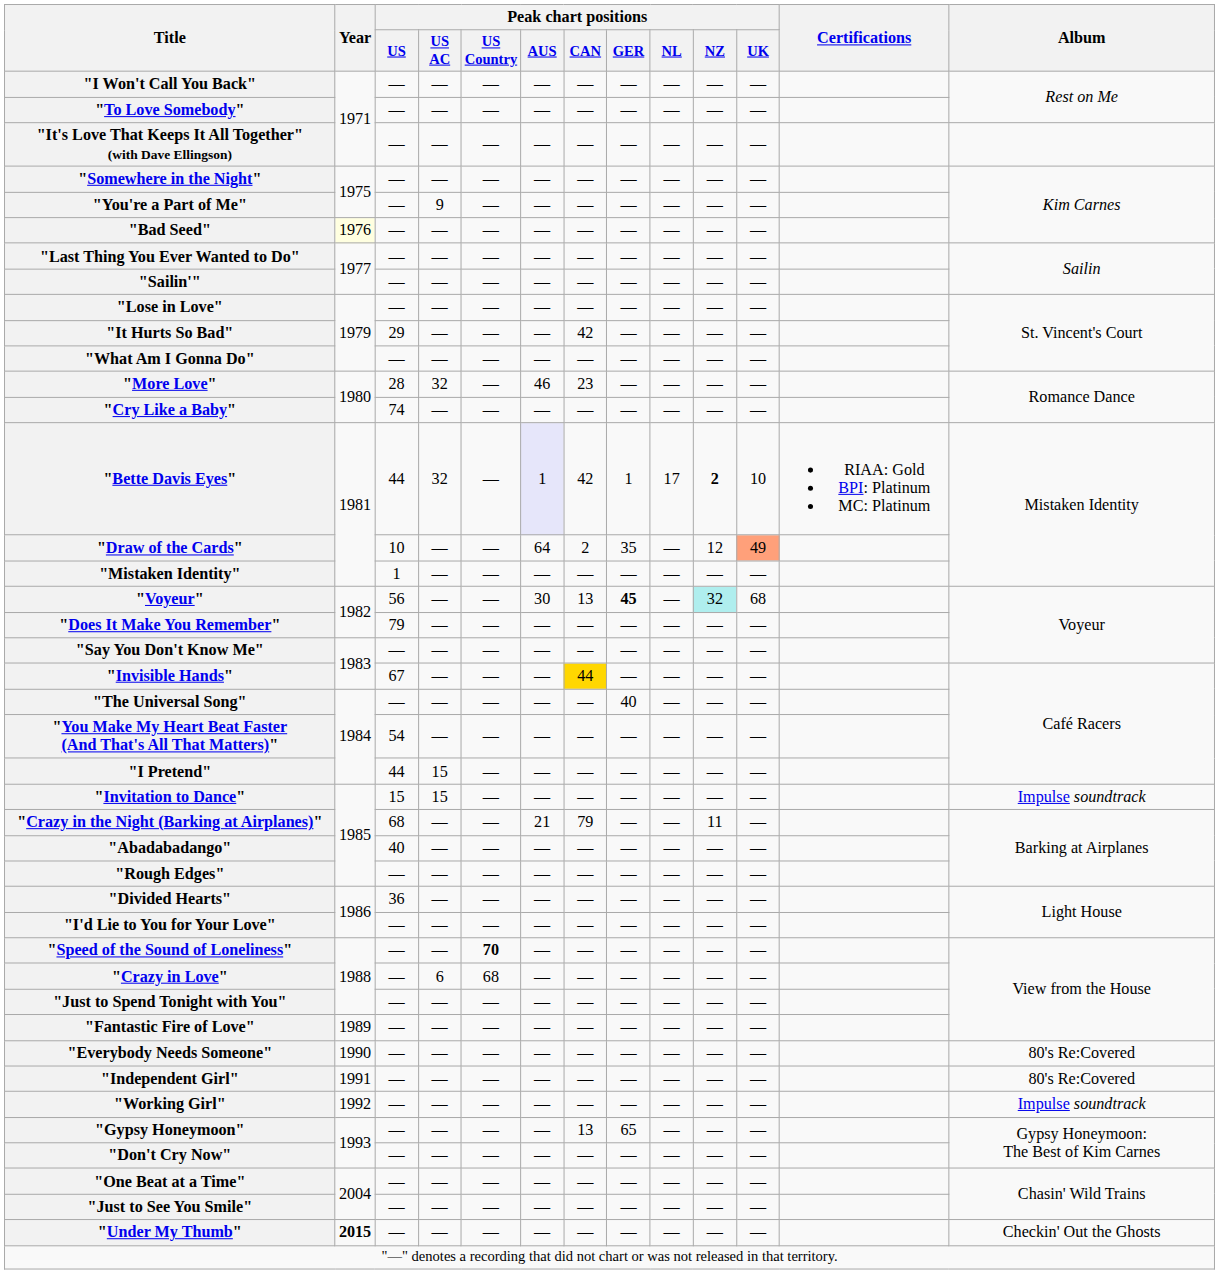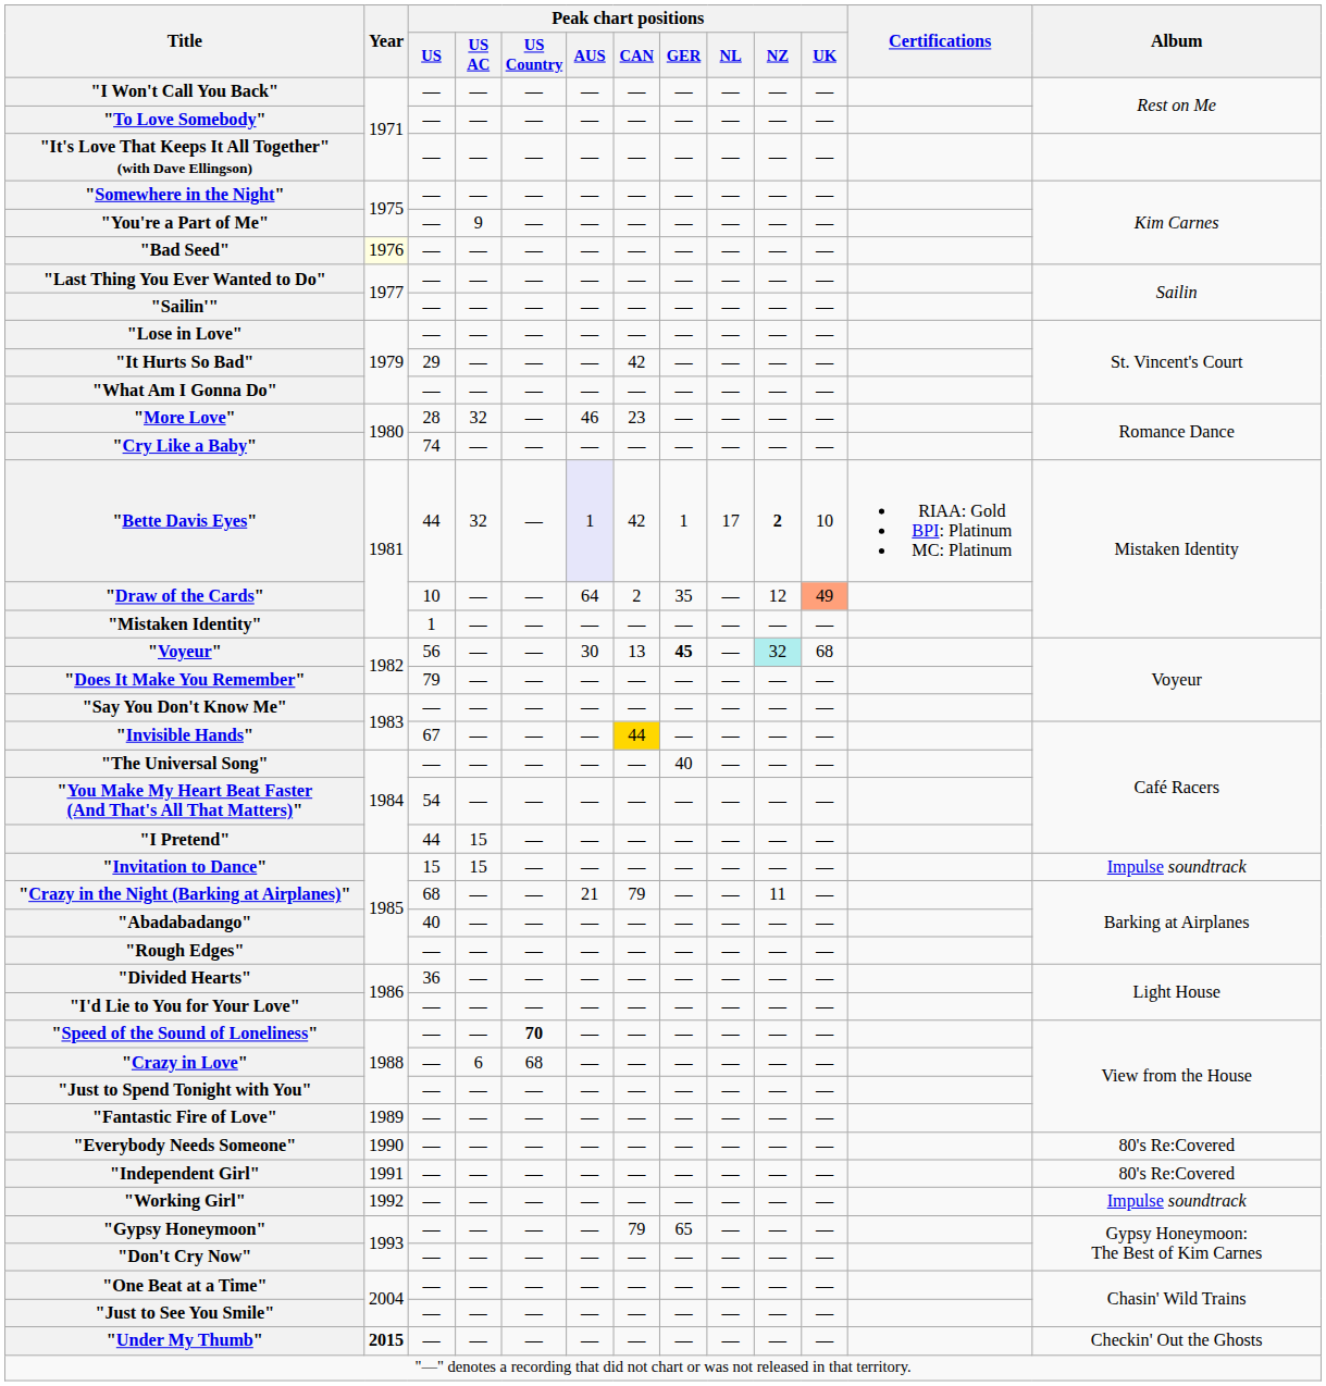"Gypsy Honeymoon" | Peak chart positions / CAN: 13 -> 79
